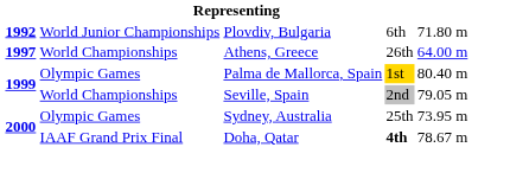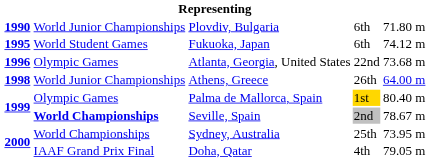Plovdiv, Bulgaria | column 1: 1992 -> 1990
+ row: 1995 | World Student Games | Fukuoka, Japan | 6th | 74.12 m
+ row: 1996 | Olympic Games | Atlanta, Georgia, United States | 22nd | 73.68 m
Athens, Greece | column 1: 1997 -> 1998
Athens, Greece | column 2: World Championships -> World Junior Championships
Seville, Spain | column 2: normal -> bold
Seville, Spain | column 5: 79.05 m -> 78.67 m
Sydney, Australia | column 2: Olympic Games -> World Championships
Doha, Qatar | column 4: bold -> normal
Doha, Qatar | column 5: 78.67 m -> 79.05 m
